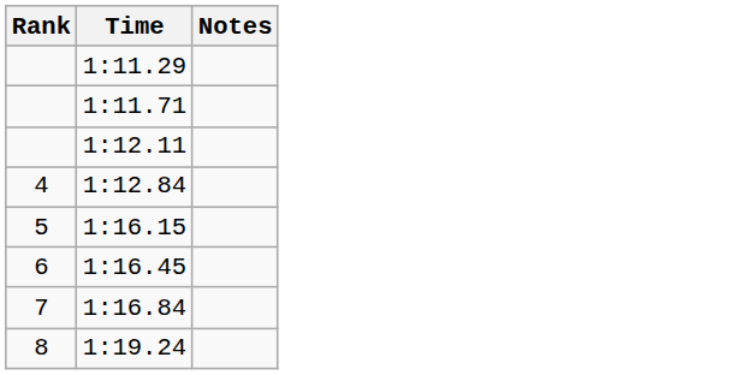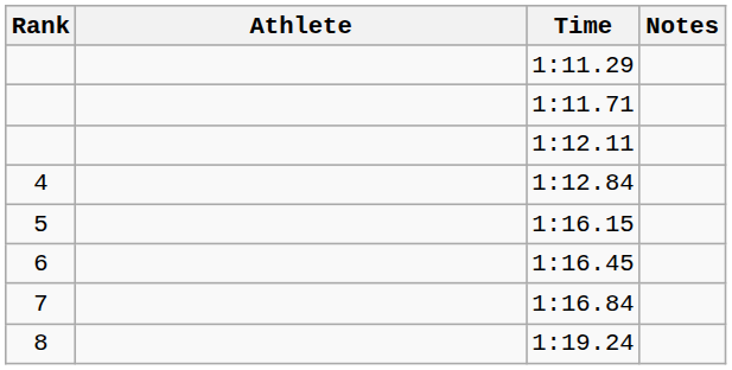+ column: Athlete
